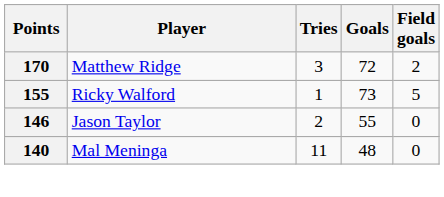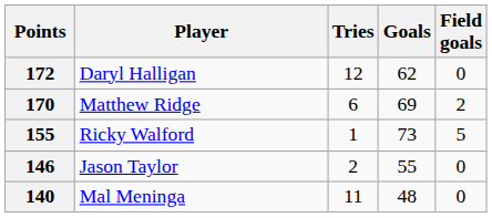+ row: 172 | Daryl Halligan | 12 | 62 | 0
170 | Tries: 3 -> 6
170 | Goals: 72 -> 69
